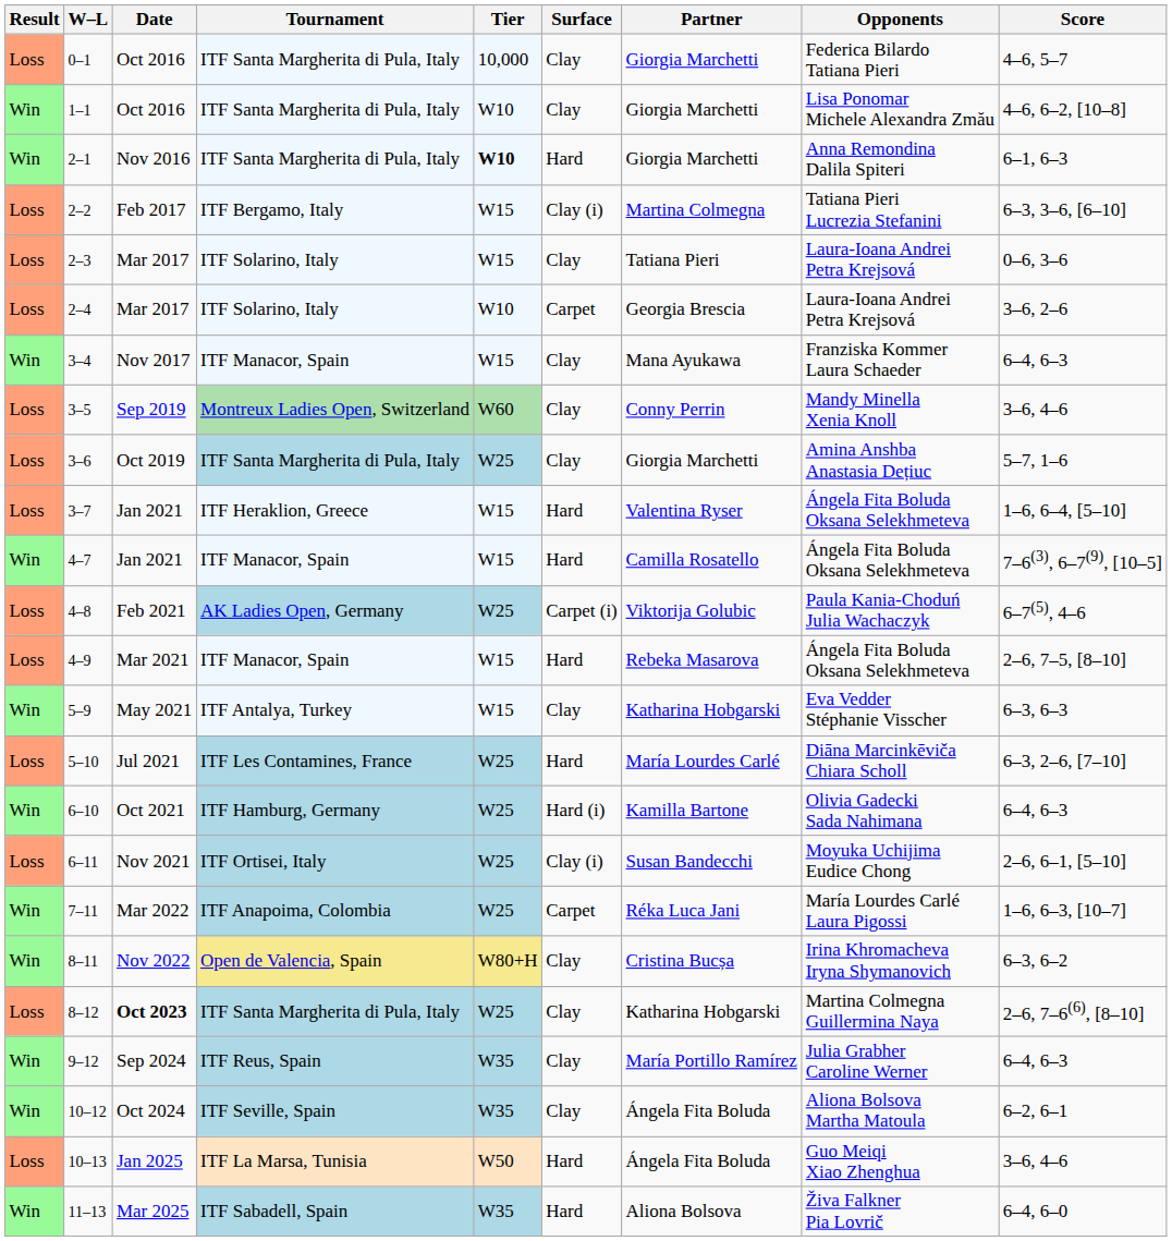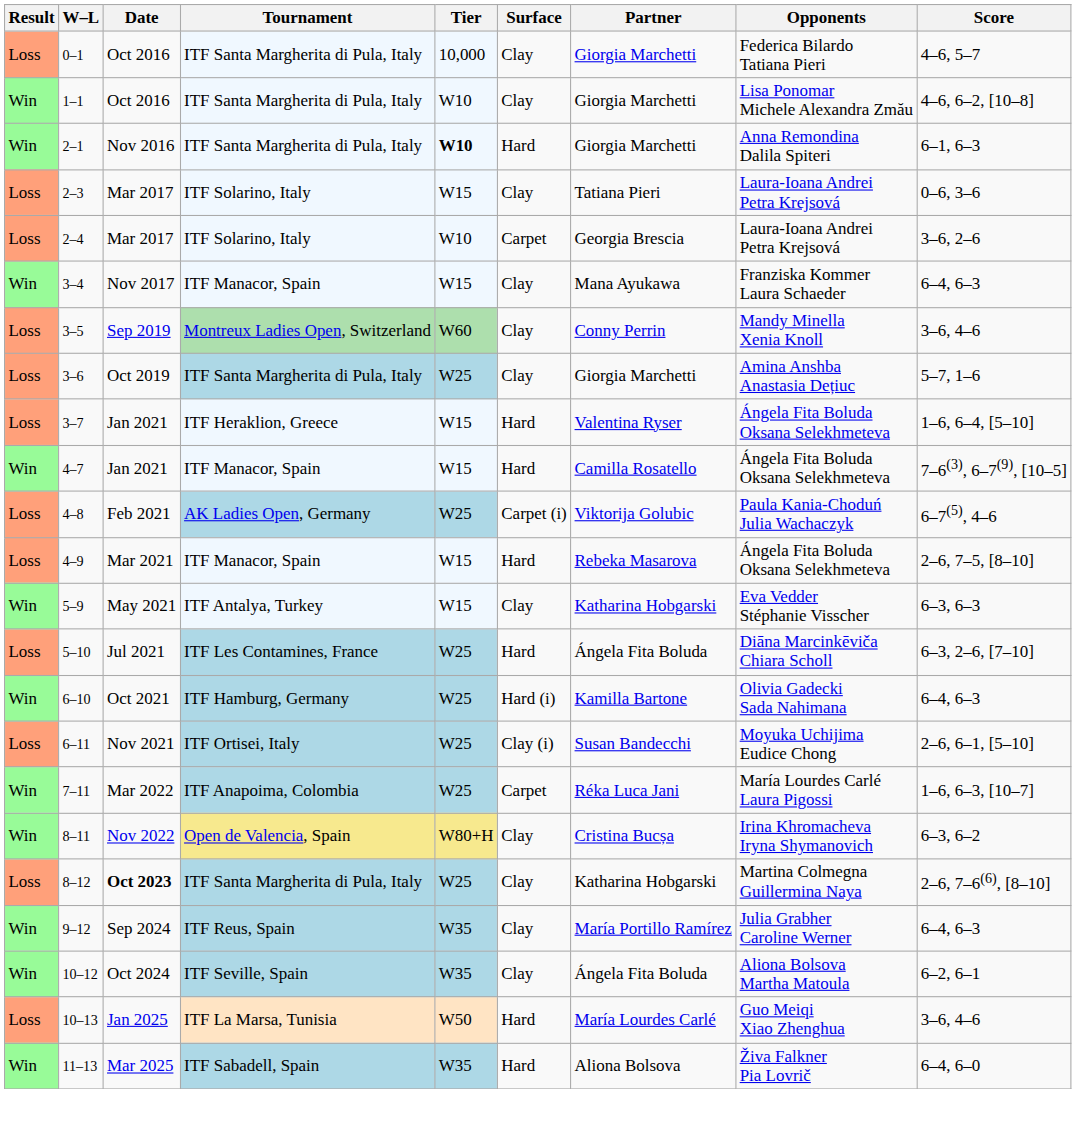- row: Loss | 2–2 | Feb 2017 | ITF Bergamo, Italy | W15 | Clay (i) | Martina Colmegna | Tatiana Pieri Lucrezia Stefanini | 6–3, 3–6, [6–10]
5–10 | Partner: María Lourdes Carlé -> Ángela Fita Boluda
10–13 | Partner: Ángela Fita Boluda -> María Lourdes Carlé
